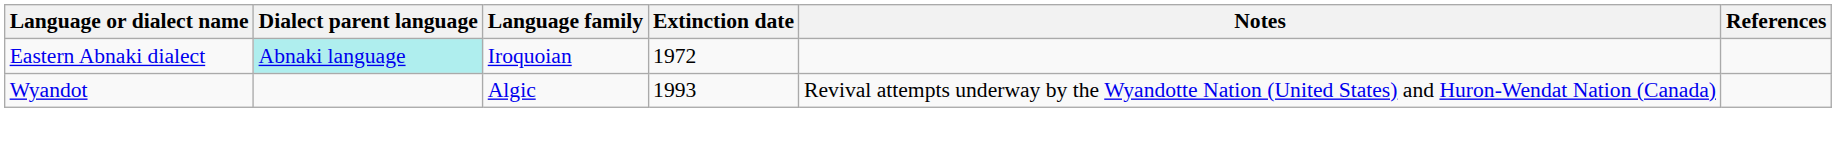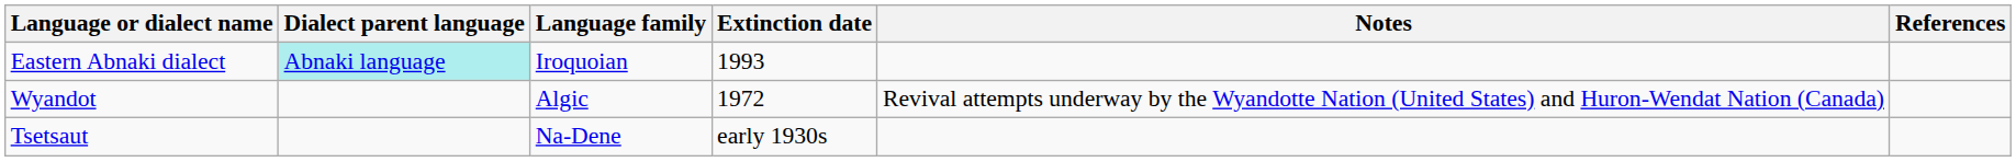Eastern Abnaki dialect | Extinction date: 1972 -> 1993
Wyandot | Extinction date: 1993 -> 1972
+ row: Tsetsaut | Na-Dene | early 1930s
